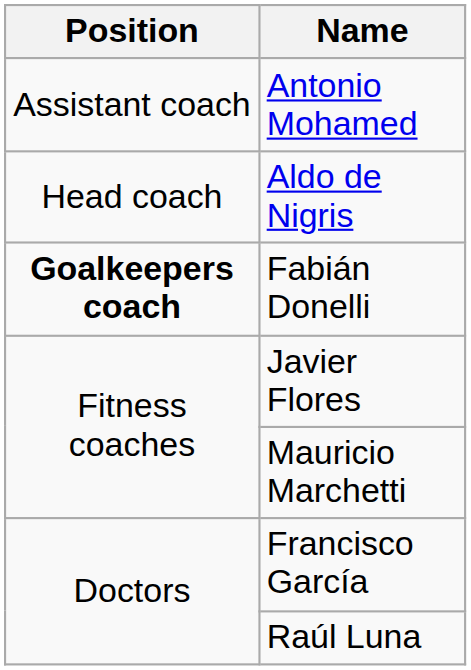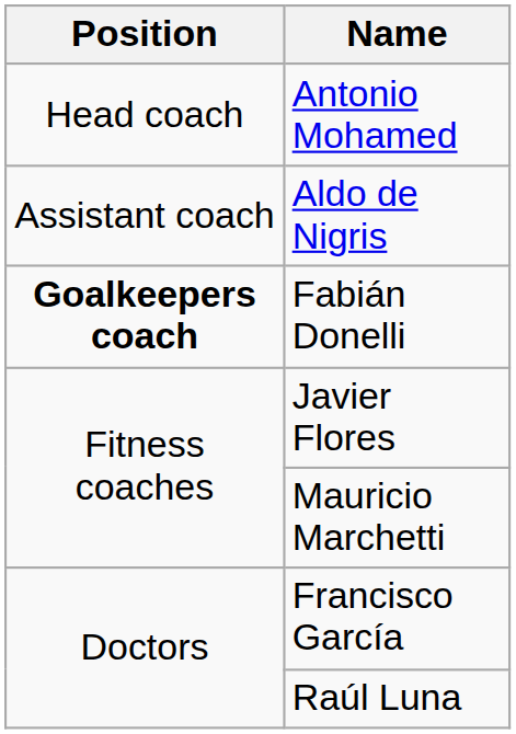Antonio Mohamed | Position: Assistant coach -> Head coach
Aldo de Nigris | Position: Head coach -> Assistant coach
